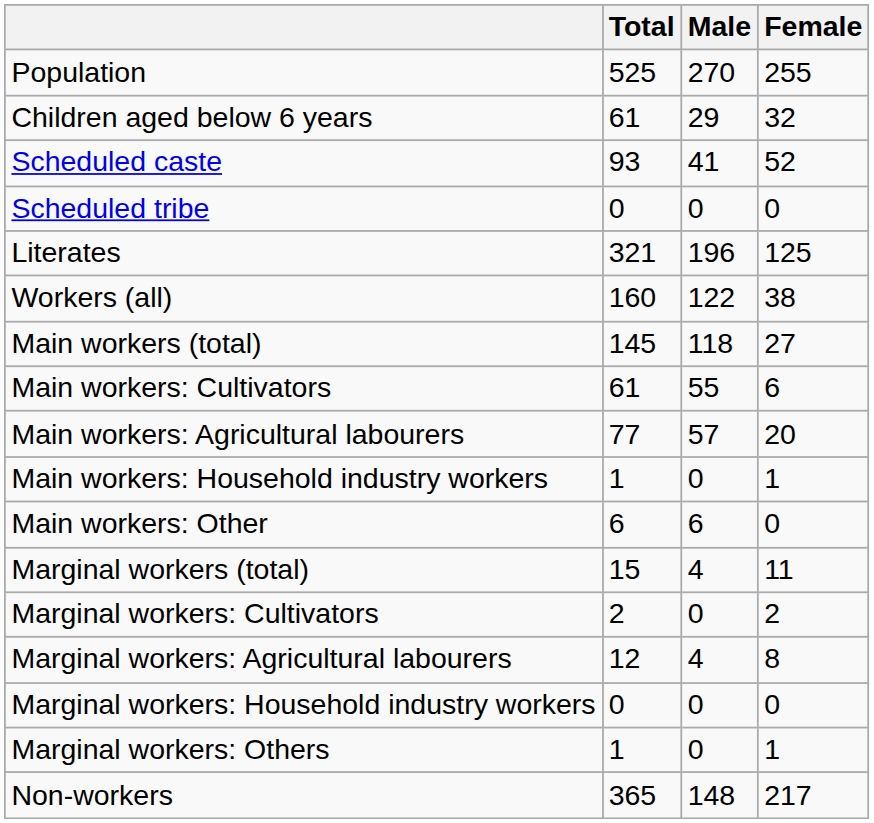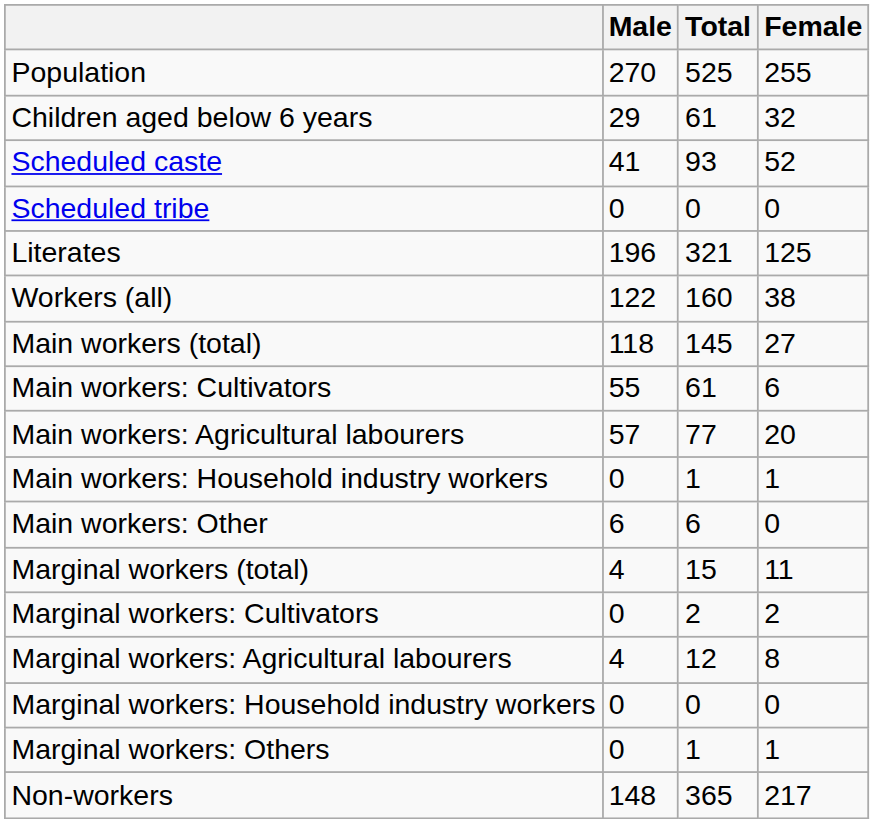columns swapped: Total <-> Male
